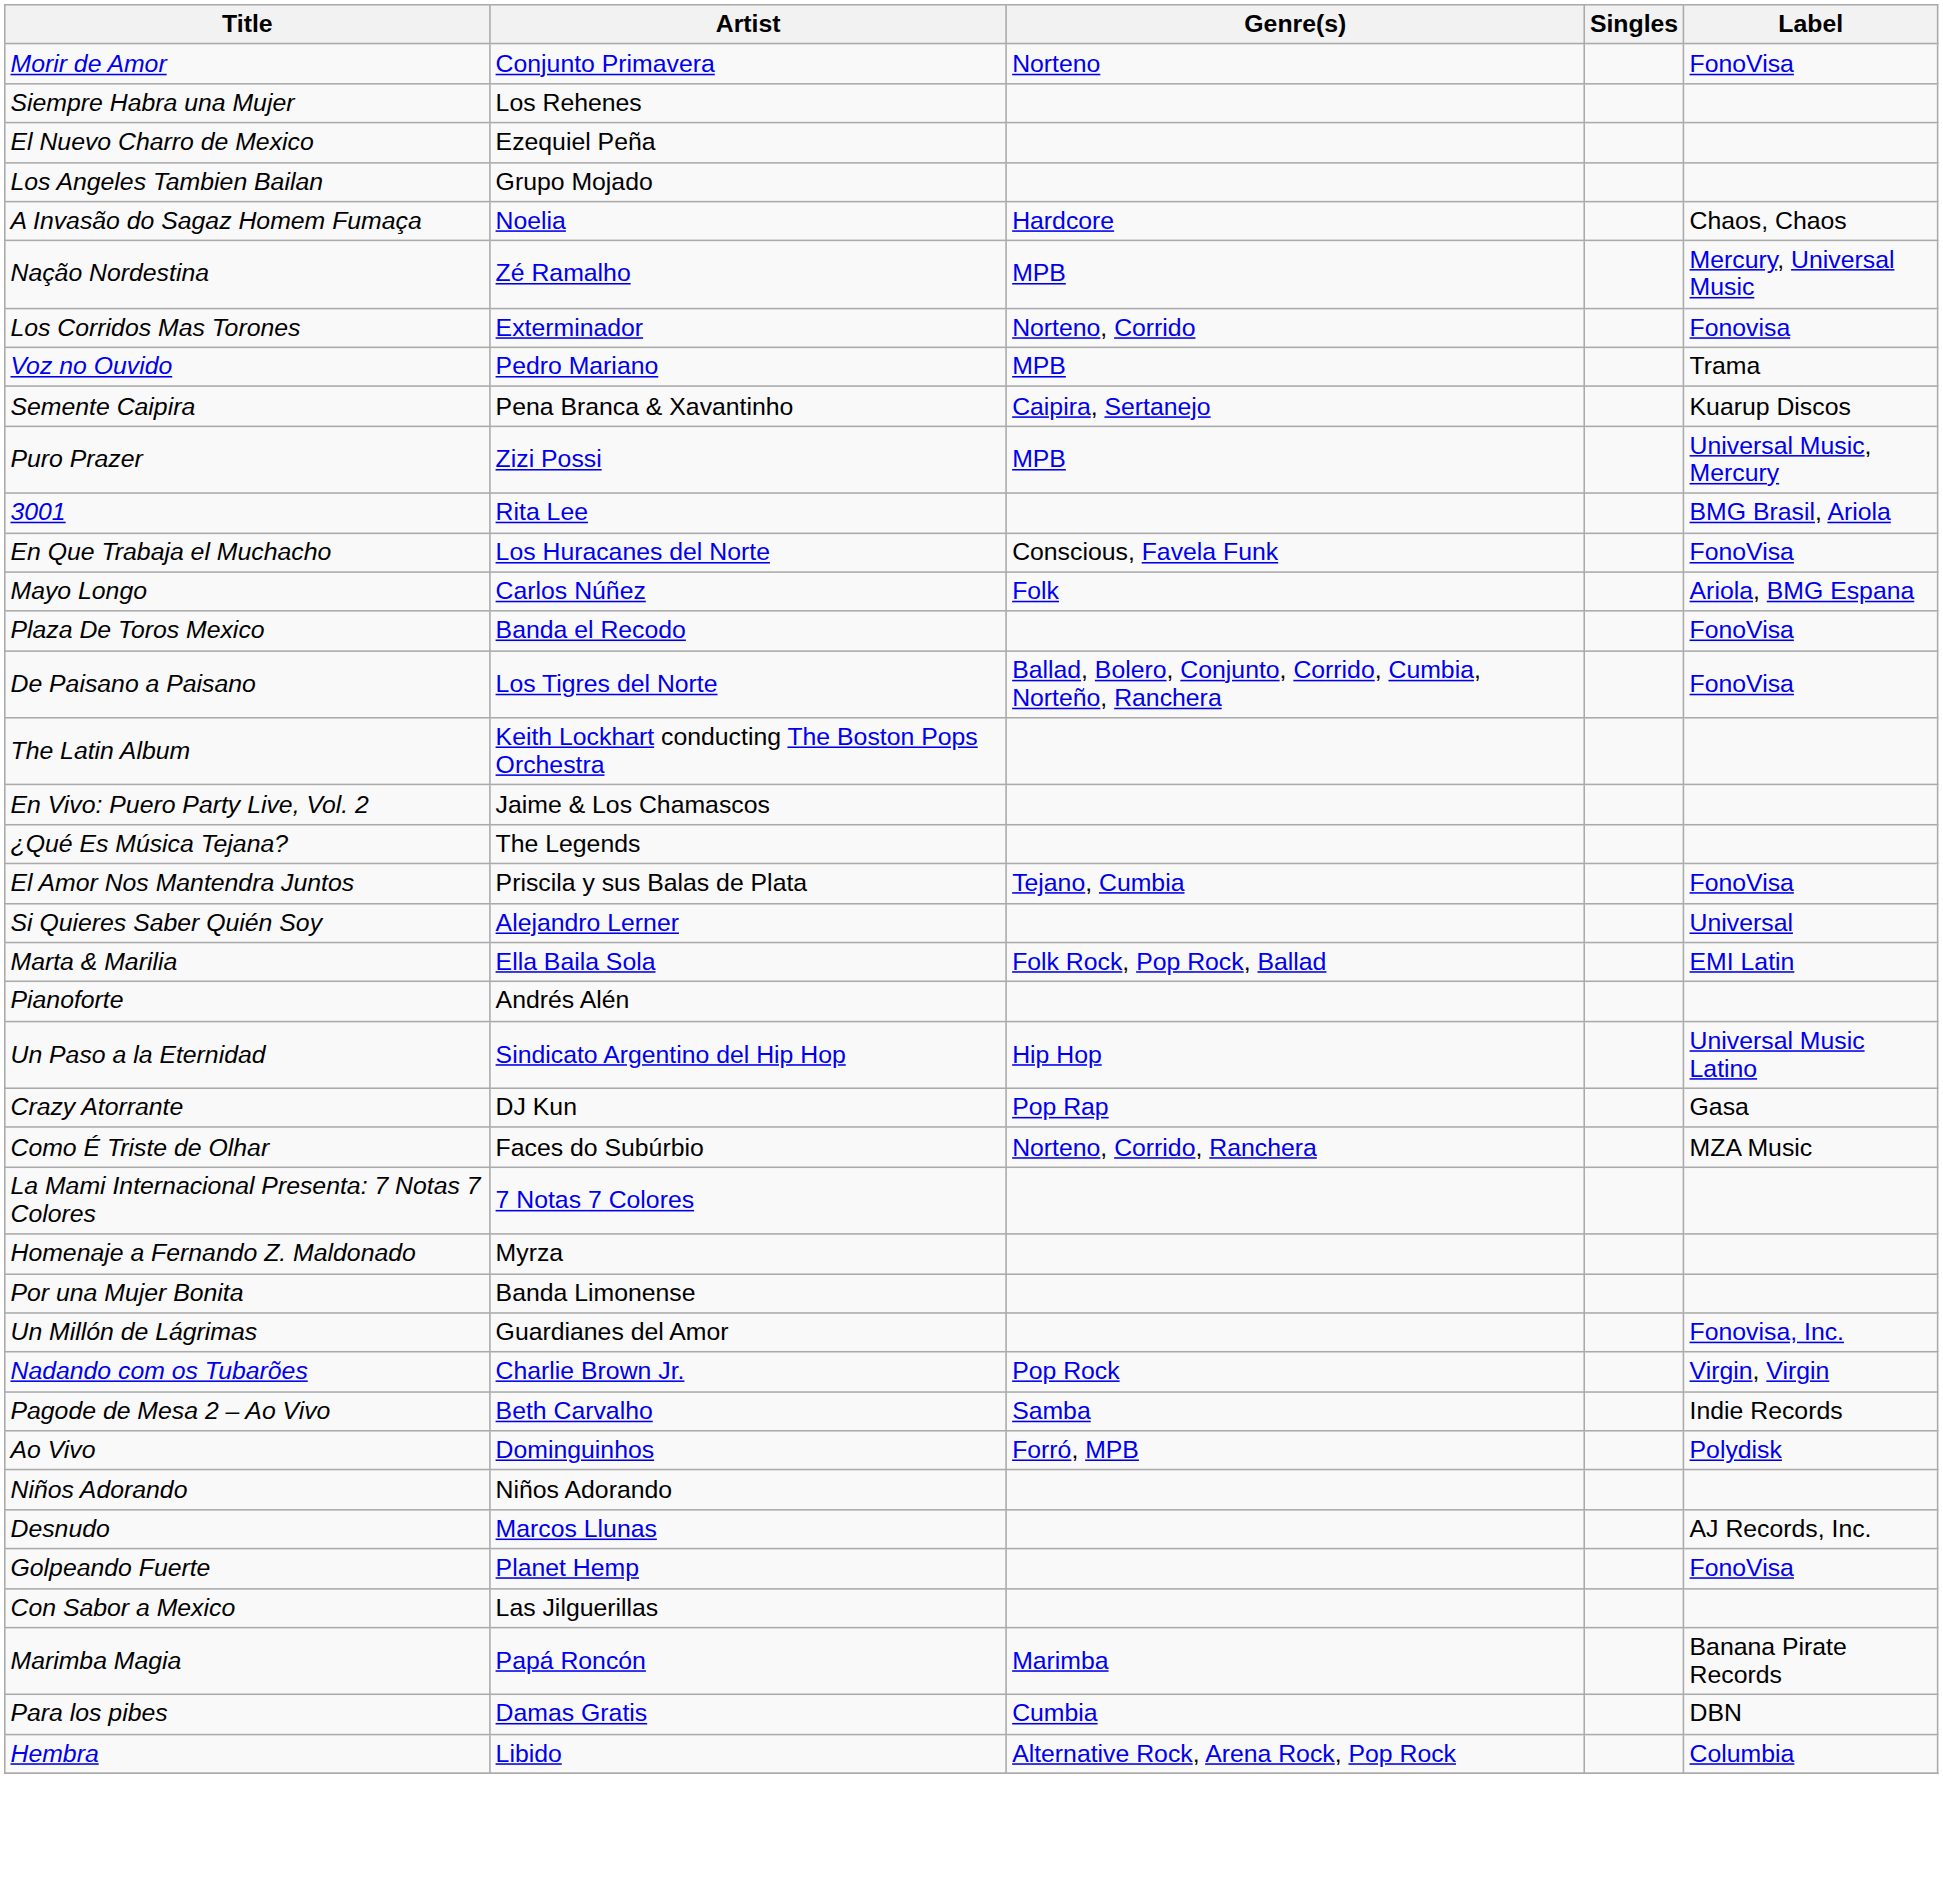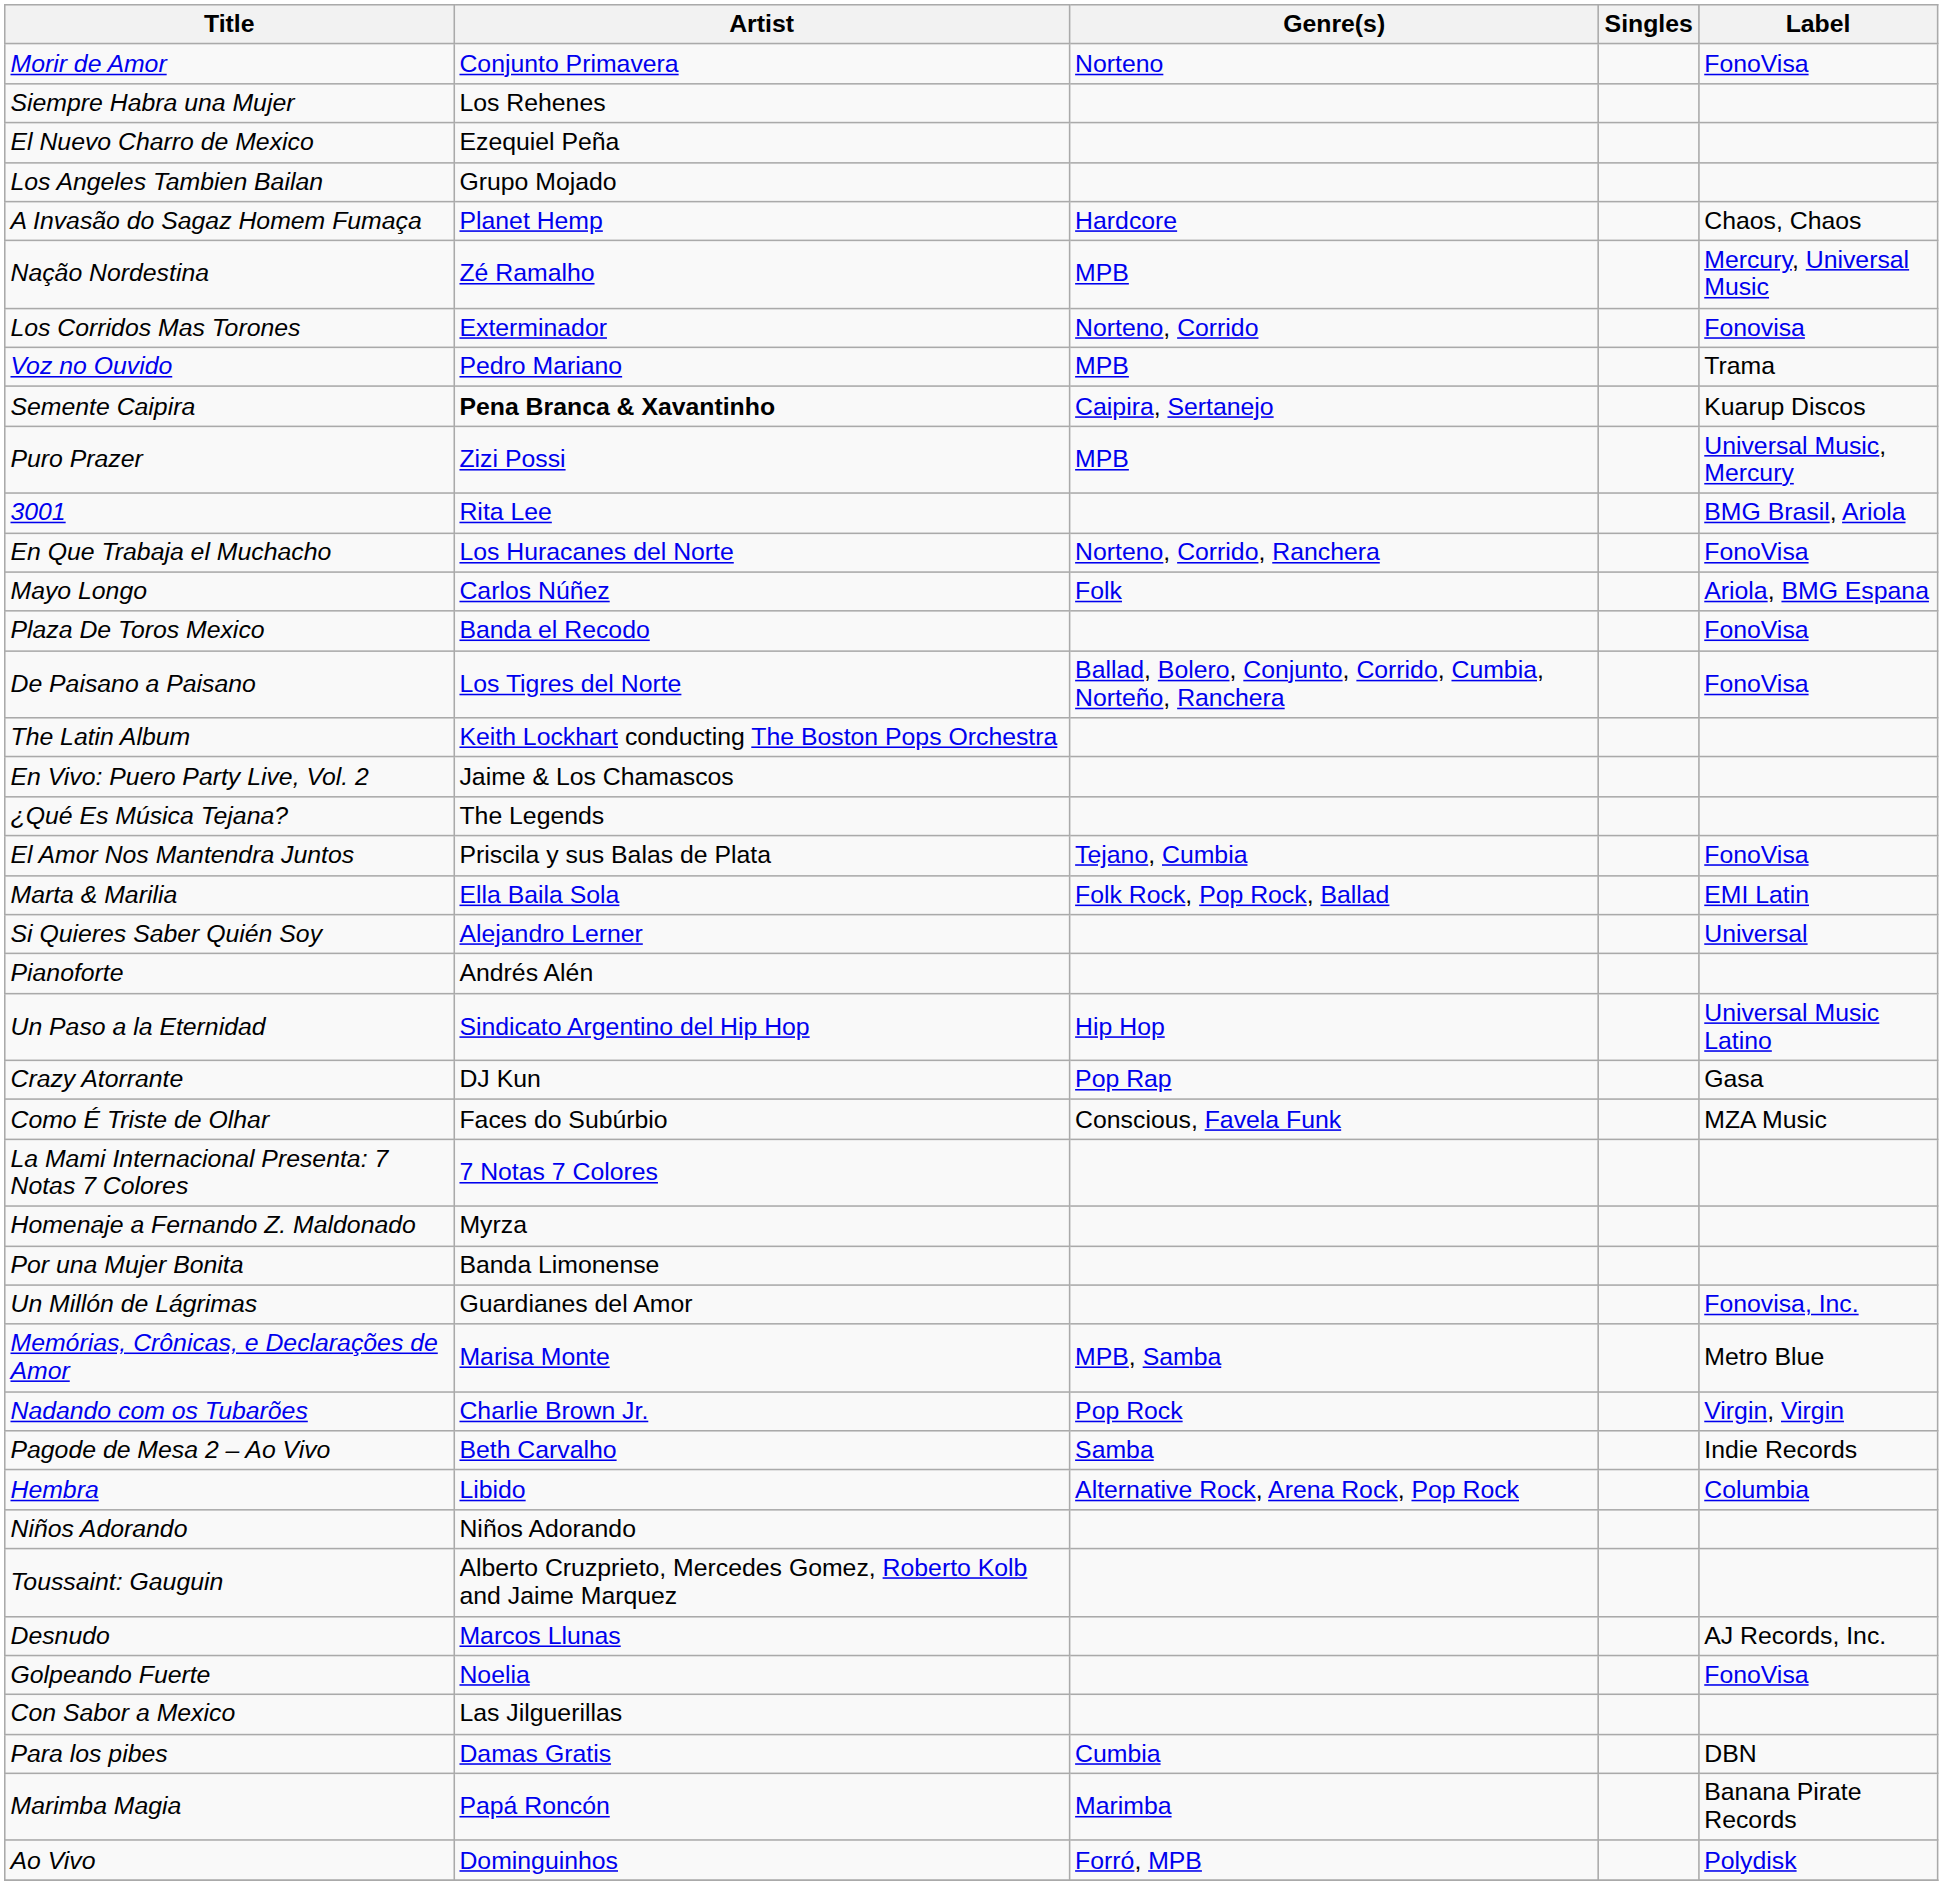A Invasão do Sagaz Homem Fumaça | Artist: Noelia -> Planet Hemp
Semente Caipira | Artist: normal -> bold
En Que Trabaja el Muchacho | Genre(s): Conscious, Favela Funk -> Norteno, Corrido, Ranchera
rows swapped: Si Quieres Saber Quién Soy <-> Marta & Marilia
Como É Triste de Olhar | Genre(s): Norteno, Corrido, Ranchera -> Conscious, Favela Funk
+ row: Memórias, Crônicas, e Declarações de Amor | Marisa Monte | MPB, Samba | Metro Blue
rows swapped: Ao Vivo <-> Hembra
+ row: Toussaint: Gauguin | Alberto Cruzprieto, Mercedes Gomez, Roberto Kolb and Jaime Marquez
Golpeando Fuerte | Artist: Planet Hemp -> Noelia
rows swapped: Para los pibes <-> Marimba Magia
